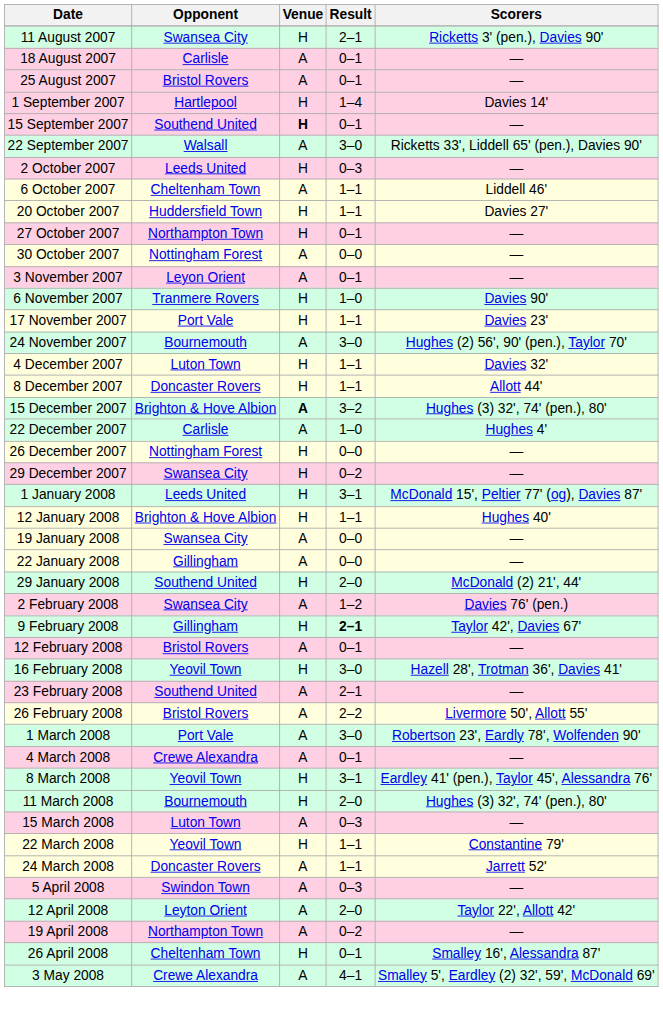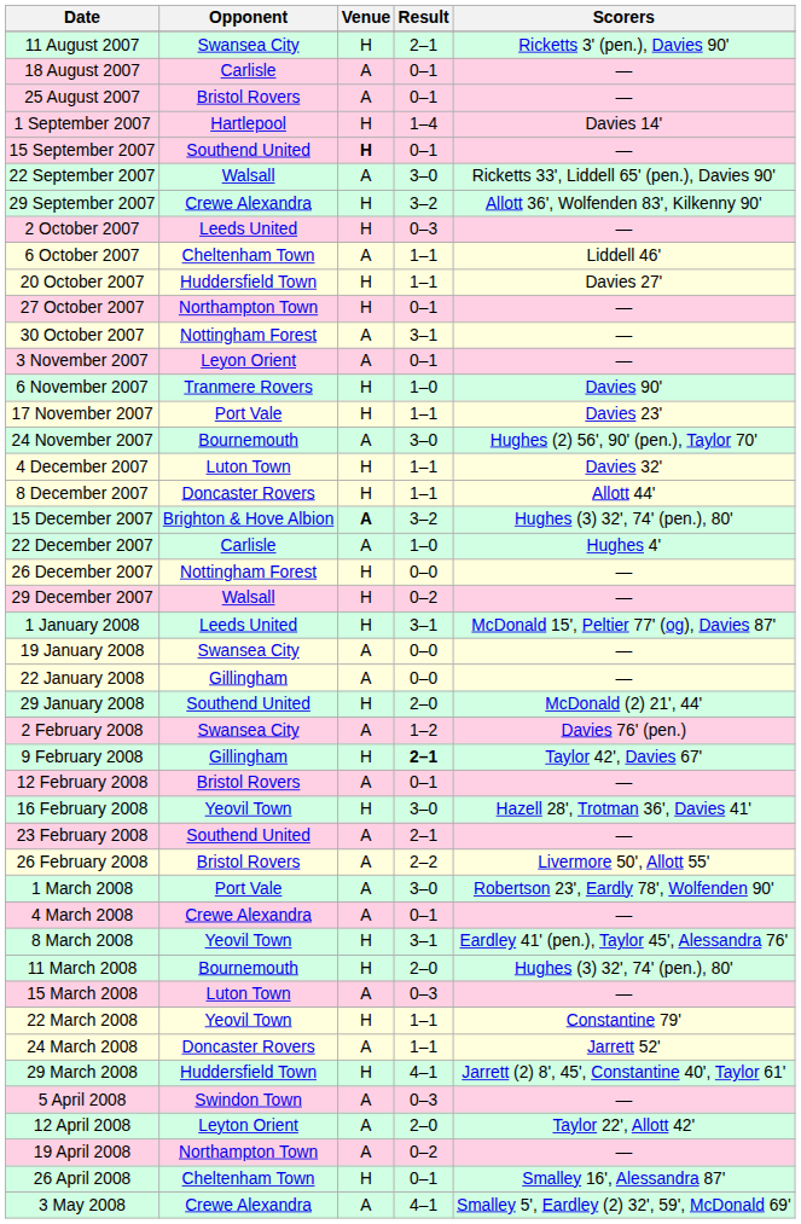+ row: 29 September 2007 | Crewe Alexandra | H | 3–2 | Allott 36', Wolfenden 83', Kilkenny 90'
30 October 2007 | Result: 0–0 -> 3–1
29 December 2007 | Opponent: Swansea City -> Walsall
- row: 12 January 2008 | Brighton & Hove Albion | H | 1–1 | Hughes 40'
+ row: 29 March 2008 | Huddersfield Town | H | 4–1 | Jarrett (2) 8', 45', Constantine 40', Taylor 61'
